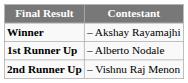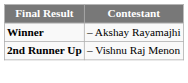- row: 1st Runner Up | – Alberto Nodale
